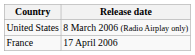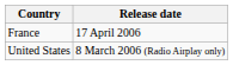rows swapped: France <-> United States
